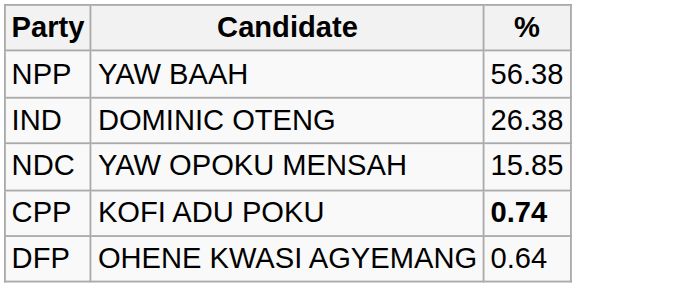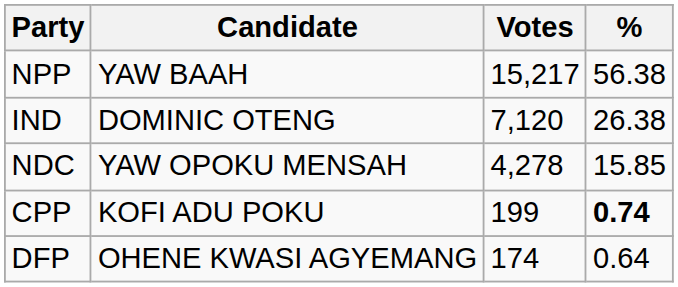+ column: Votes | 15,217 | 7,120 | 4,278 | 199 | 174
